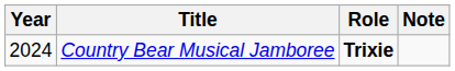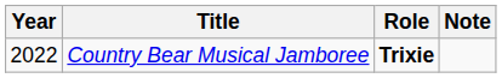Country Bear Musical Jamboree | Year: 2024 -> 2022
